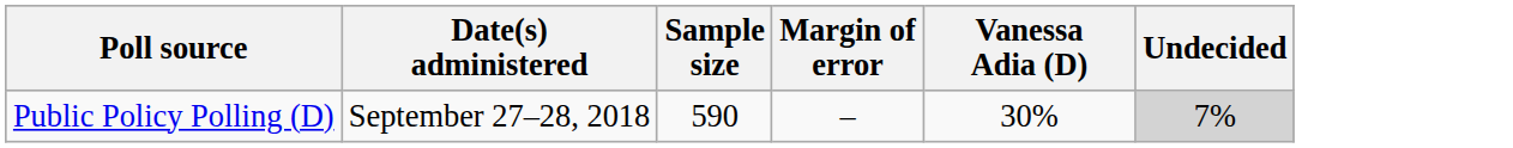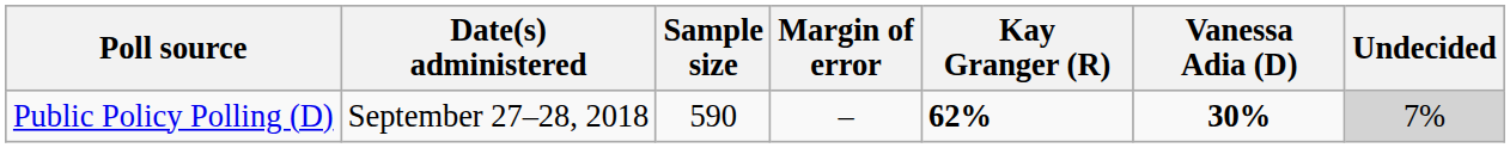+ column: Kay Granger (R) | 62%
Public Policy Polling (D) | Vanessa Adia (D): normal -> bold
